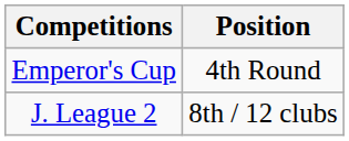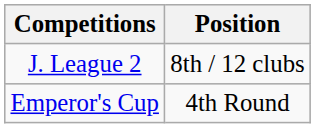rows swapped: J. League 2 <-> Emperor's Cup
